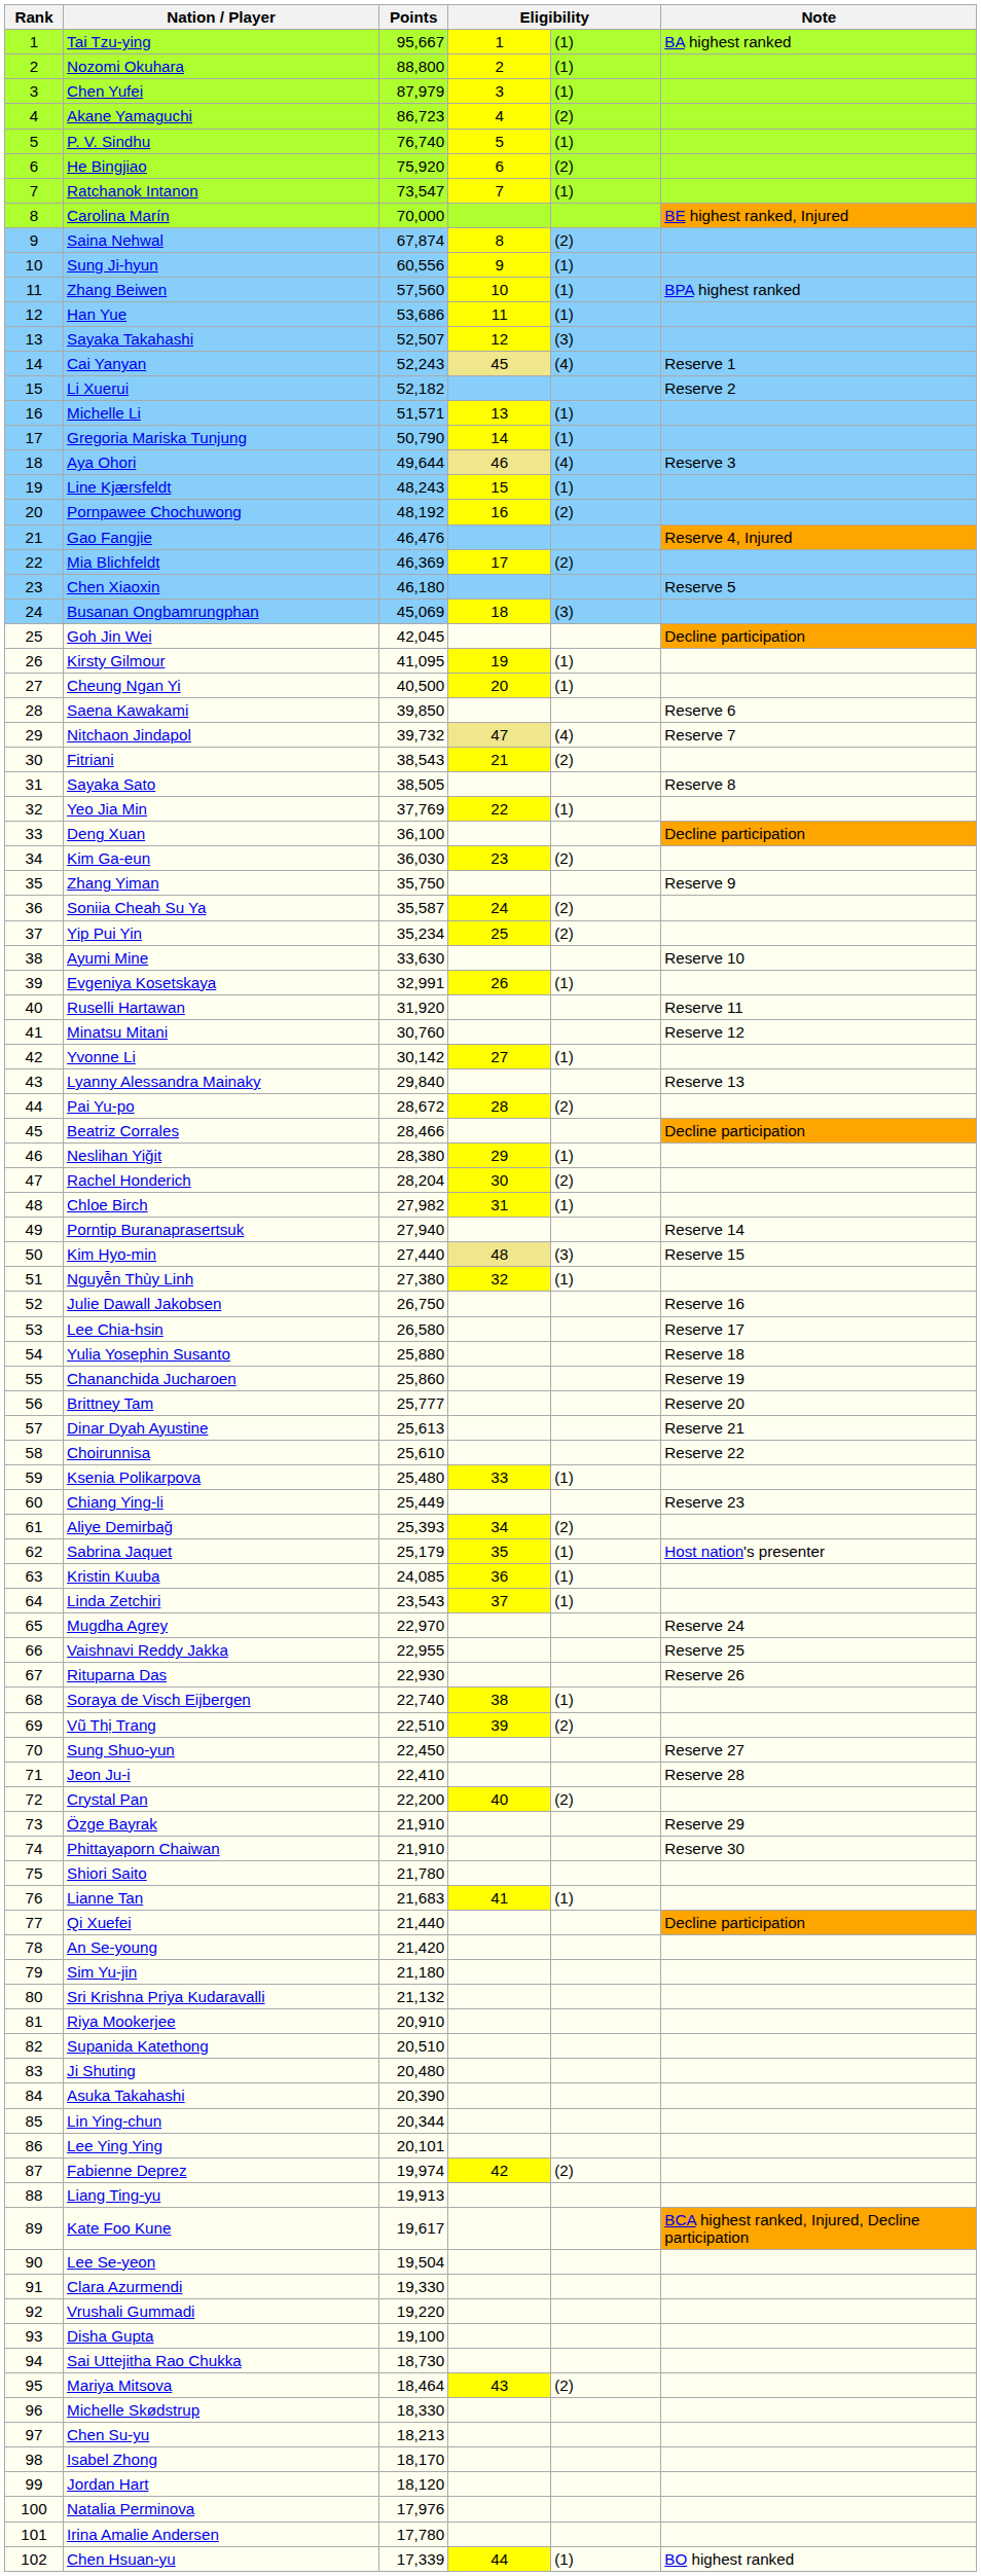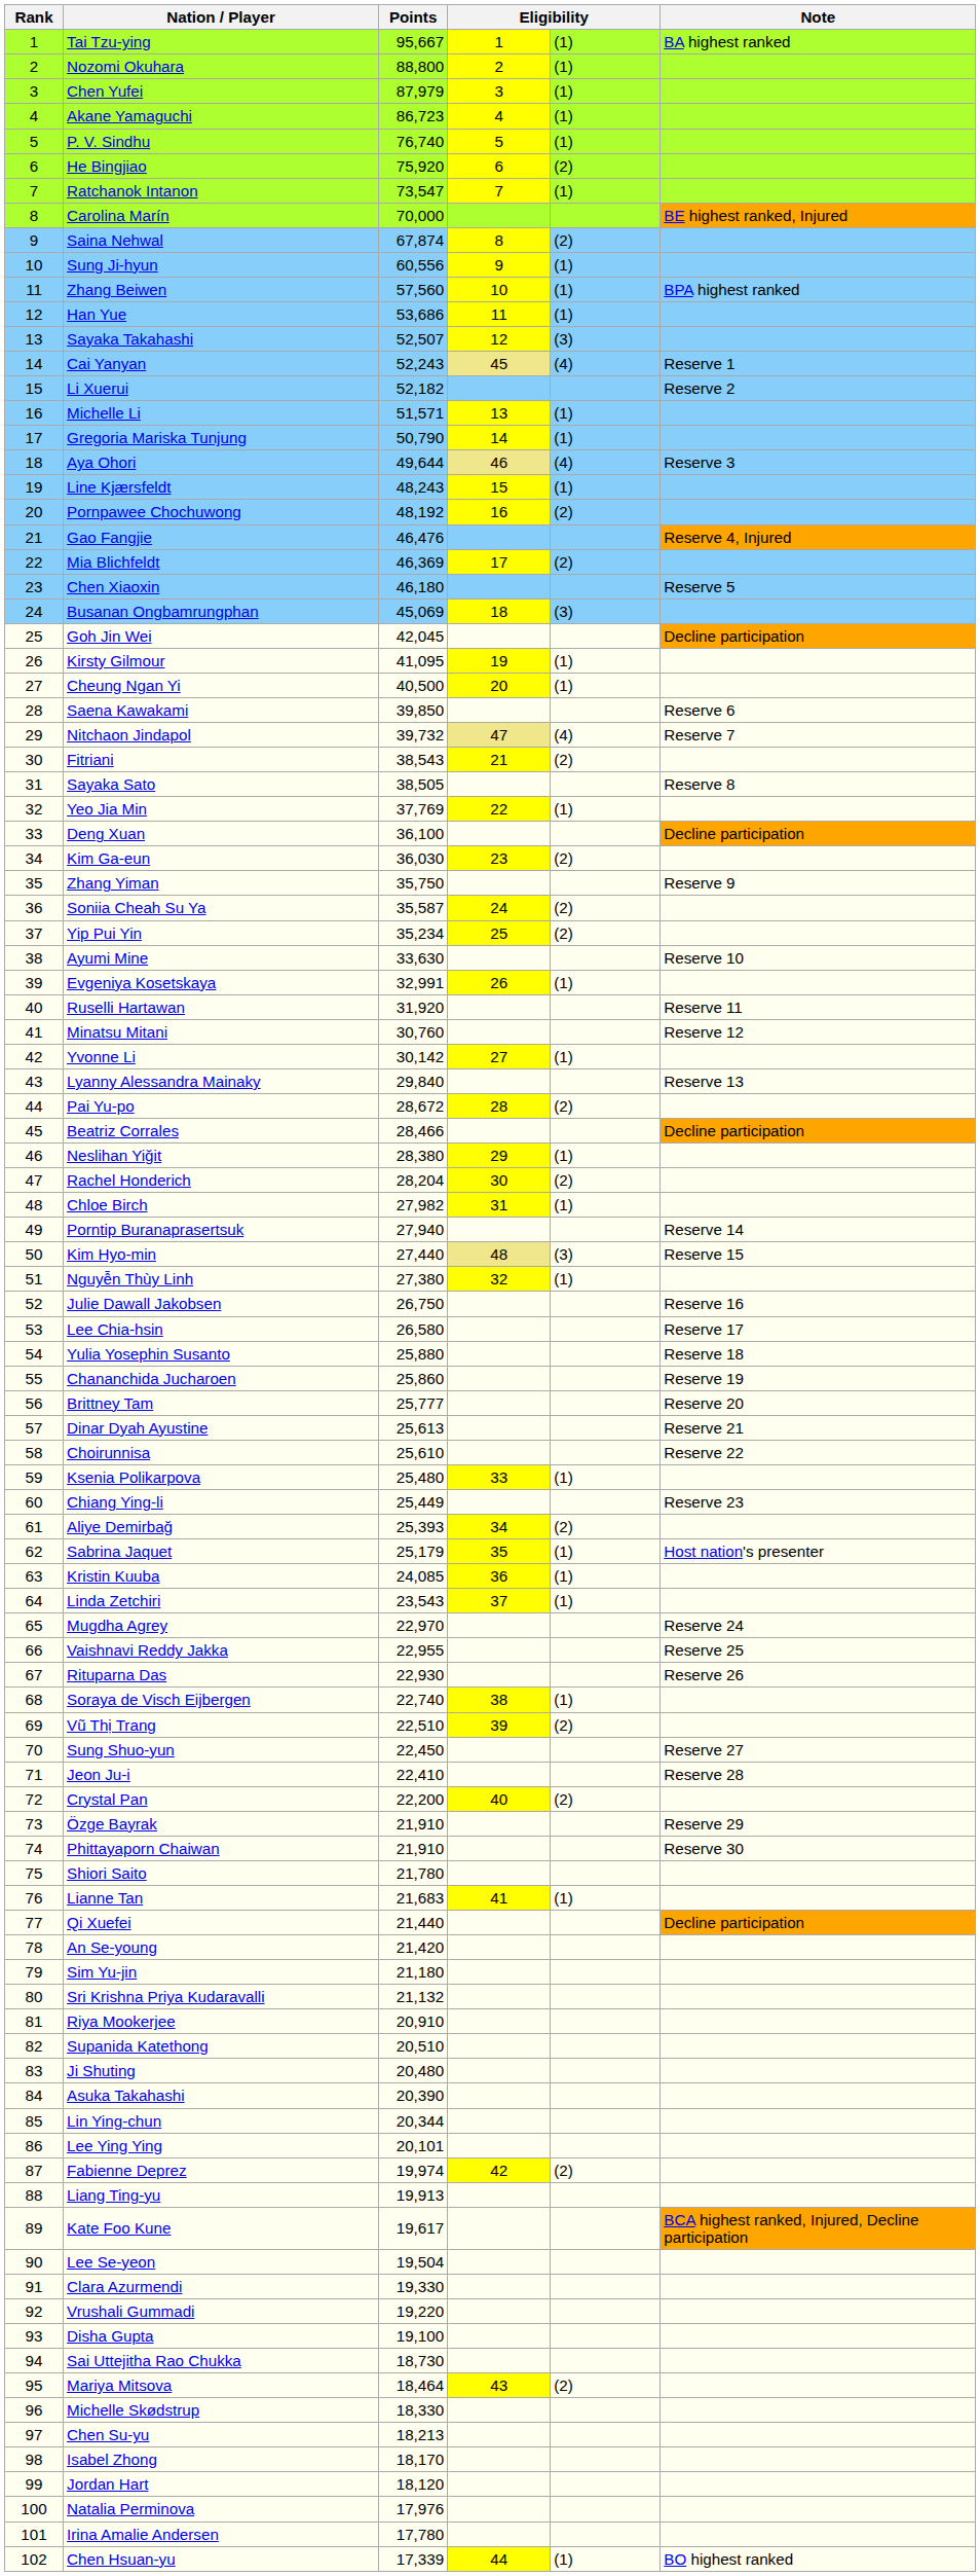Akane Yamaguchi | column 5: (2) -> (1)
